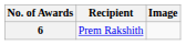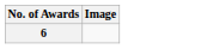- column: Recipient | Prem Rakshith
